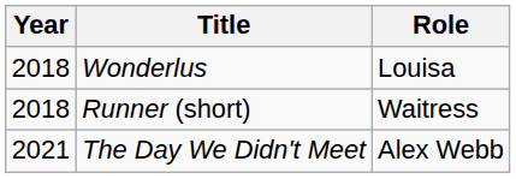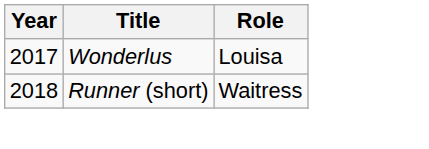Wonderlus | Year: 2018 -> 2017
- row: 2021 | The Day We Didn't Meet | Alex Webb
